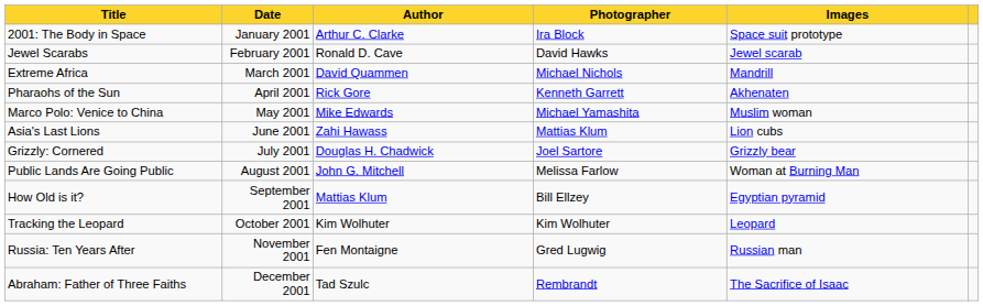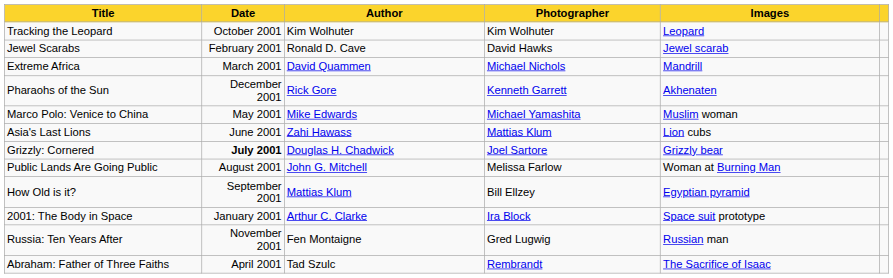rows swapped: 2001: The Body in Space <-> Tracking the Leopard
Pharaohs of the Sun | Date: April 2001 -> December 2001
Grizzly: Cornered | Date: normal -> bold
Abraham: Father of Three Faiths | Date: December 2001 -> April 2001
